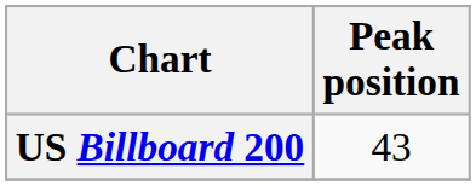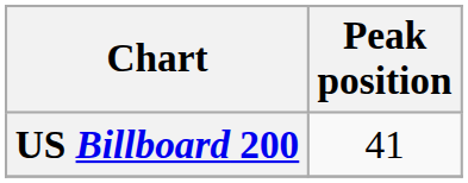US Billboard 200 | Peak position: 43 -> 41
